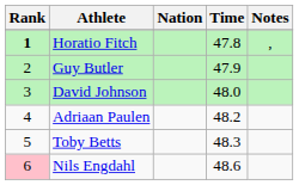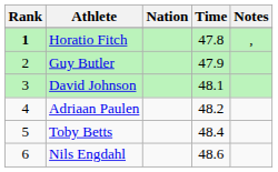David Johnson | Time: 48.0 -> 48.1
Toby Betts | Time: 48.3 -> 48.4
Nils Engdahl | Rank: pink background -> no background
